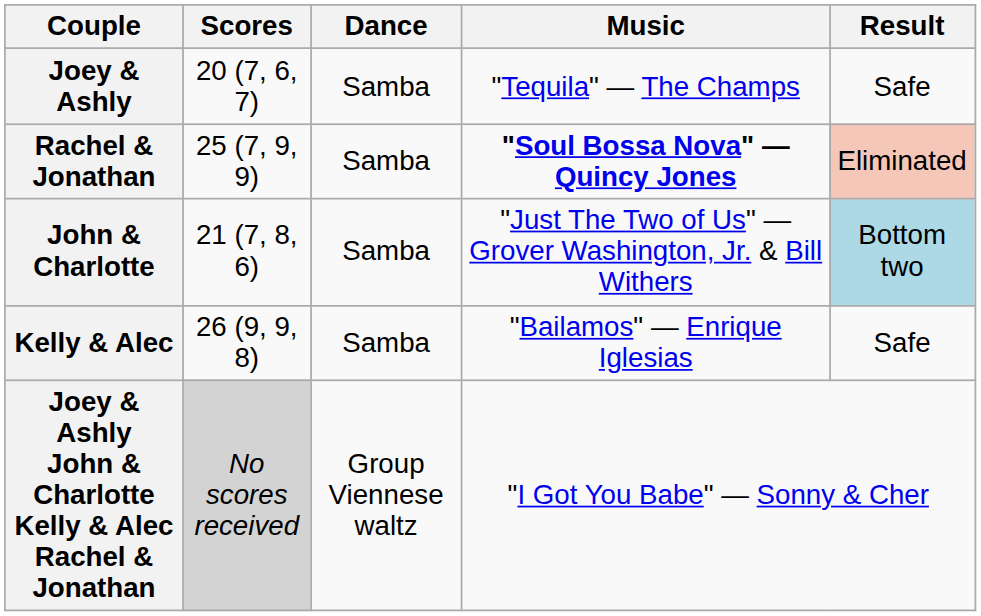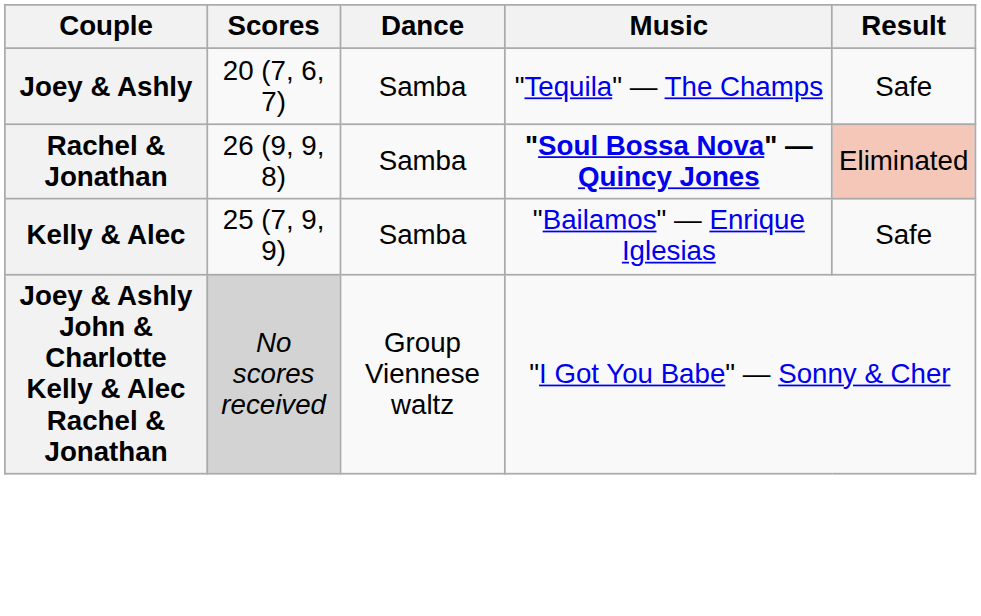Rachel & Jonathan | Scores: 25 (7, 9, 9) -> 26 (9, 9, 8)
- row: John & Charlotte | 21 (7, 8, 6) | Samba | "Just The Two of Us" — Grover Washington, Jr. & Bill Withers | Bottom two
Kelly & Alec | Scores: 26 (9, 9, 8) -> 25 (7, 9, 9)
